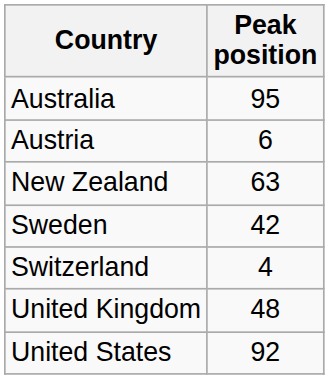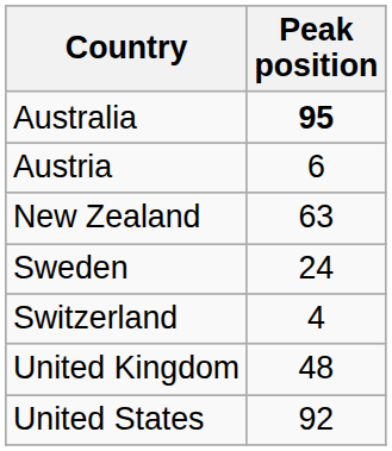Australia | Peak position: normal -> bold
Sweden | Peak position: 42 -> 24
